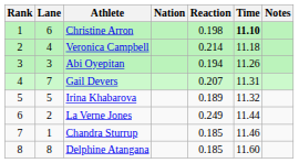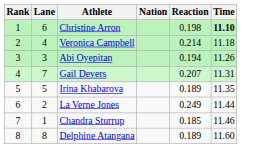- column: Notes
Irina Khabarova | Time: 11.32 -> 11.35
Delphine Atangana | Reaction: 0.185 -> 0.189
